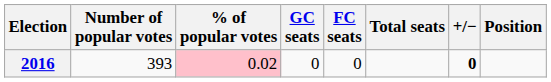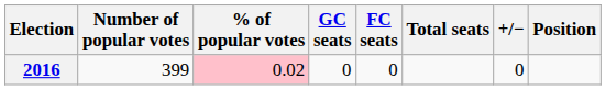2016 | Number of popular votes: 393 -> 399
2016 | +/−: bold -> normal
